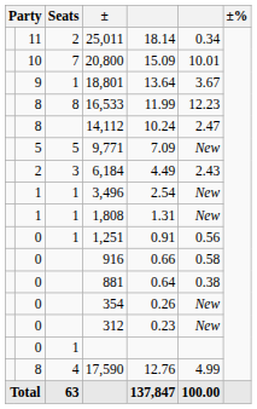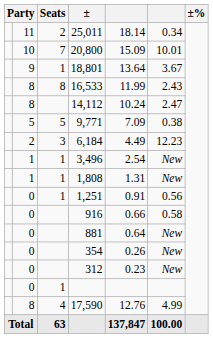16,533 | column 6: 12.23 -> 2.43
9,771 | column 6: New -> 0.38
6,184 | column 6: 2.43 -> 12.23
881 | column 6: 0.38 -> New
